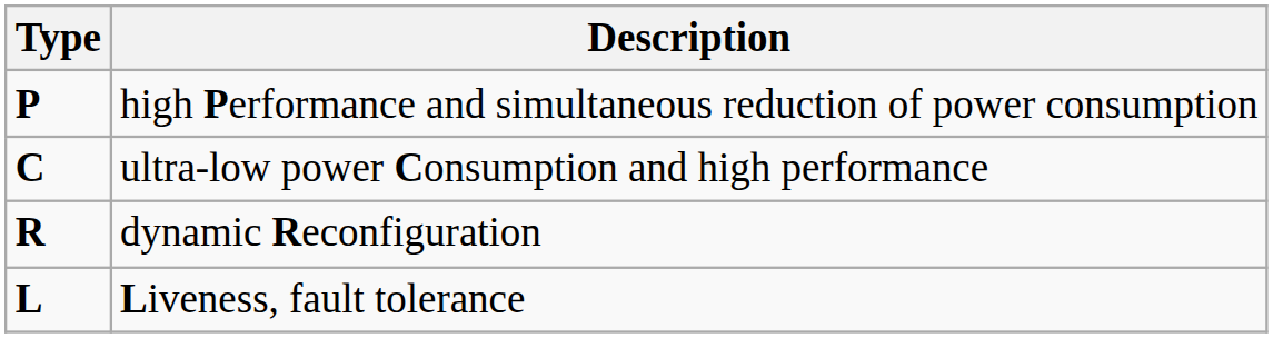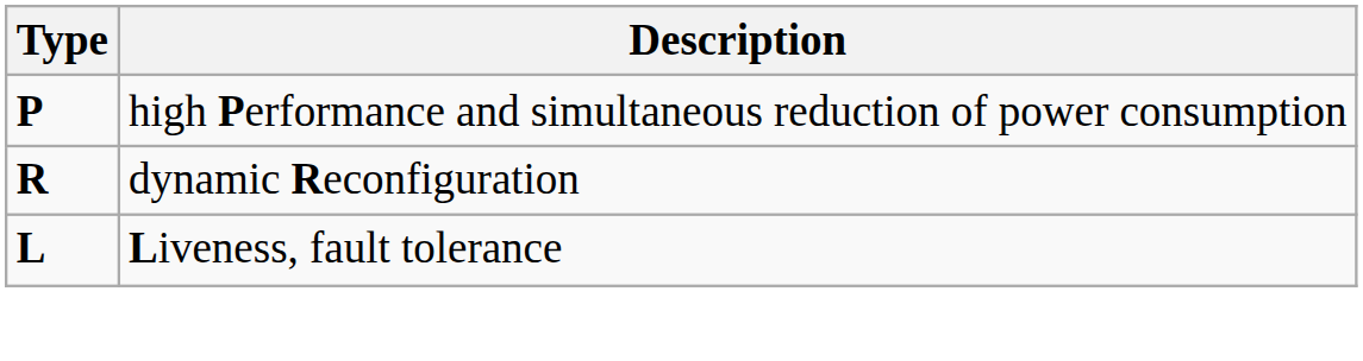- row: C | ultra-low power Consumption and high performance
